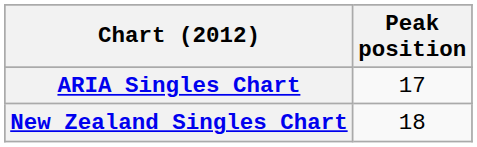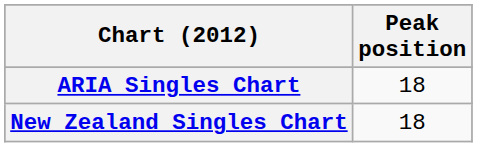ARIA Singles Chart | Peak position: 17 -> 18
